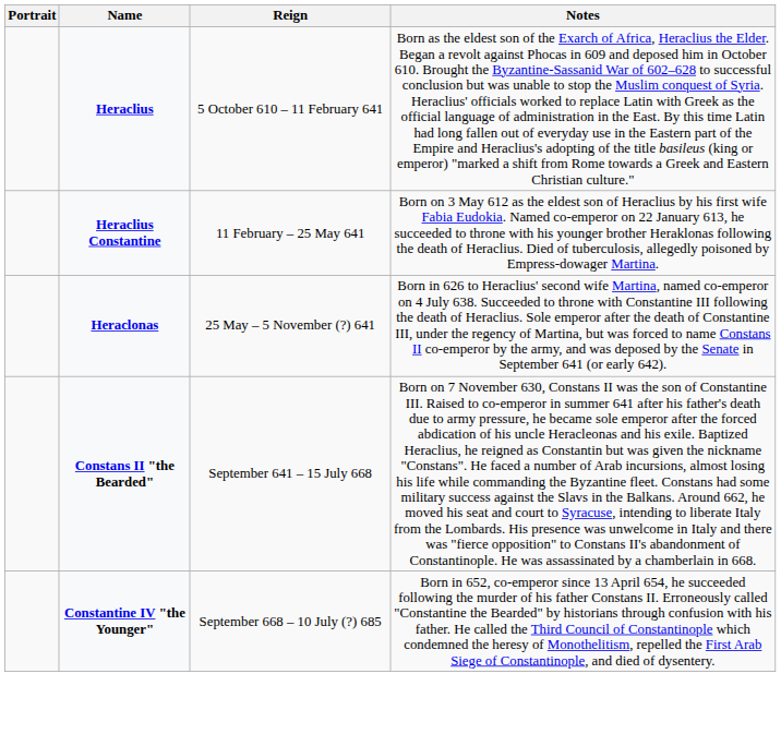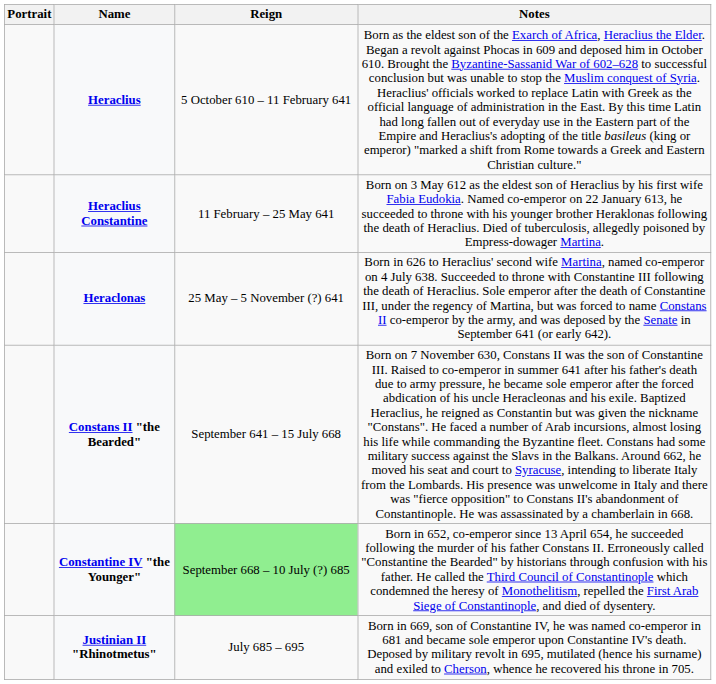Constantine IV "the Younger" | Reign: no background -> lightgreen background
+ row: Justinian II "Rhinotmetus" | July 685 – 695 | Born in 669, son of Constantine IV, he was named co-emperor in 681 and became sole emperor upon Constantine IV's death. Deposed by military revolt in 695, mutilated (hence his surname) and exiled to Cherson, whence he recovered his throne in 705.
